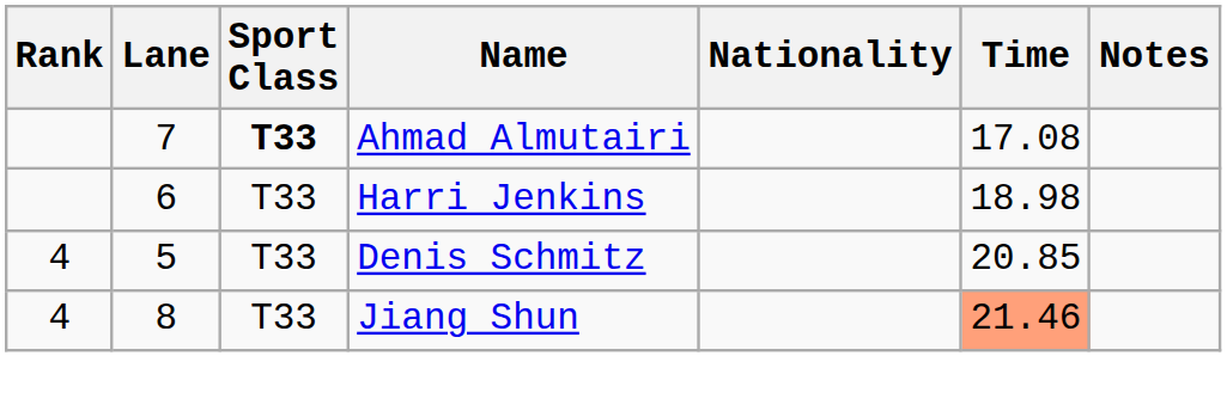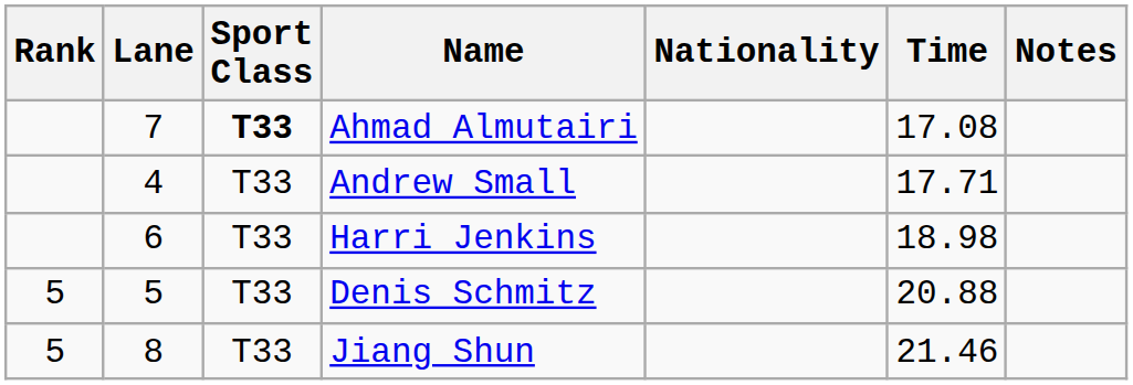+ row: 4 | T33 | Andrew Small | 17.71
Denis Schmitz | Rank: 4 -> 5
Denis Schmitz | Time: 20.85 -> 20.88
Jiang Shun | Rank: 4 -> 5
Jiang Shun | Time: lightsalmon background -> no background
